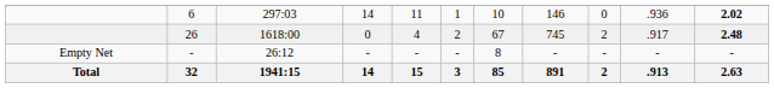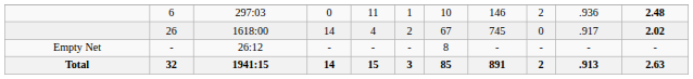6 | column 4: 14 -> 0
6 | column 9: 0 -> 2
6 | column 11: 2.02 -> 2.48
26 | column 4: 0 -> 14
26 | column 9: 2 -> 0
26 | column 11: 2.48 -> 2.02
